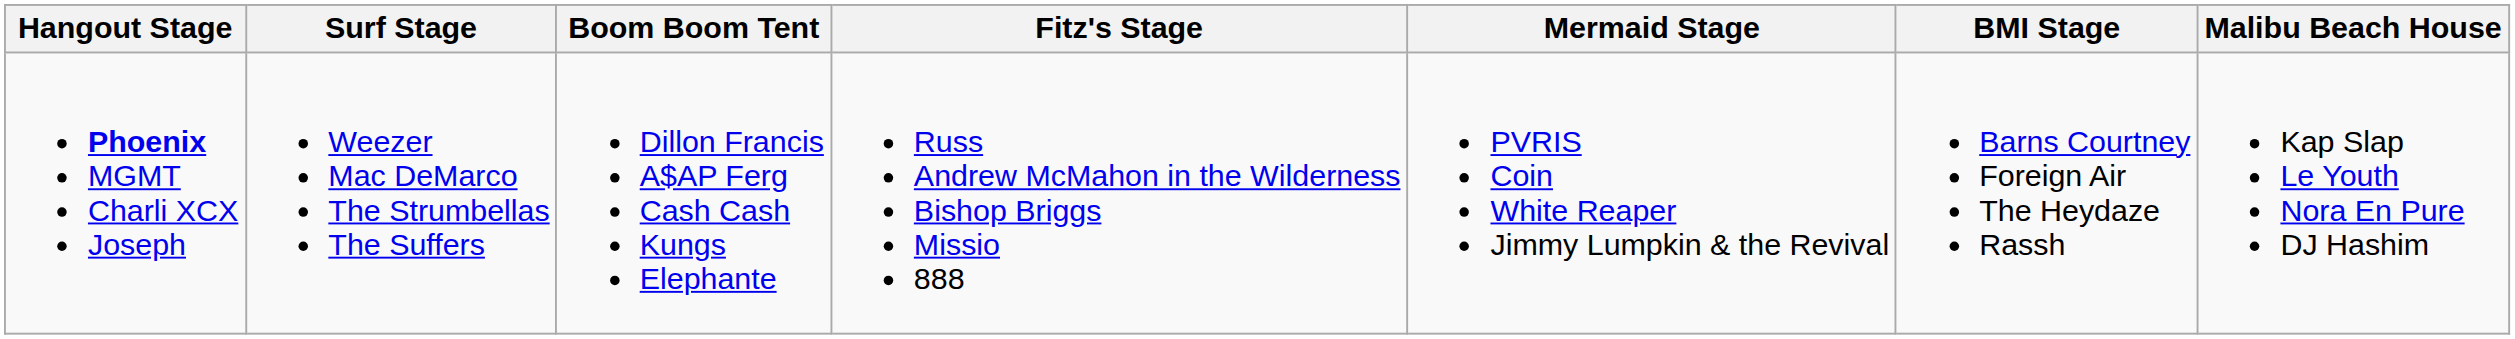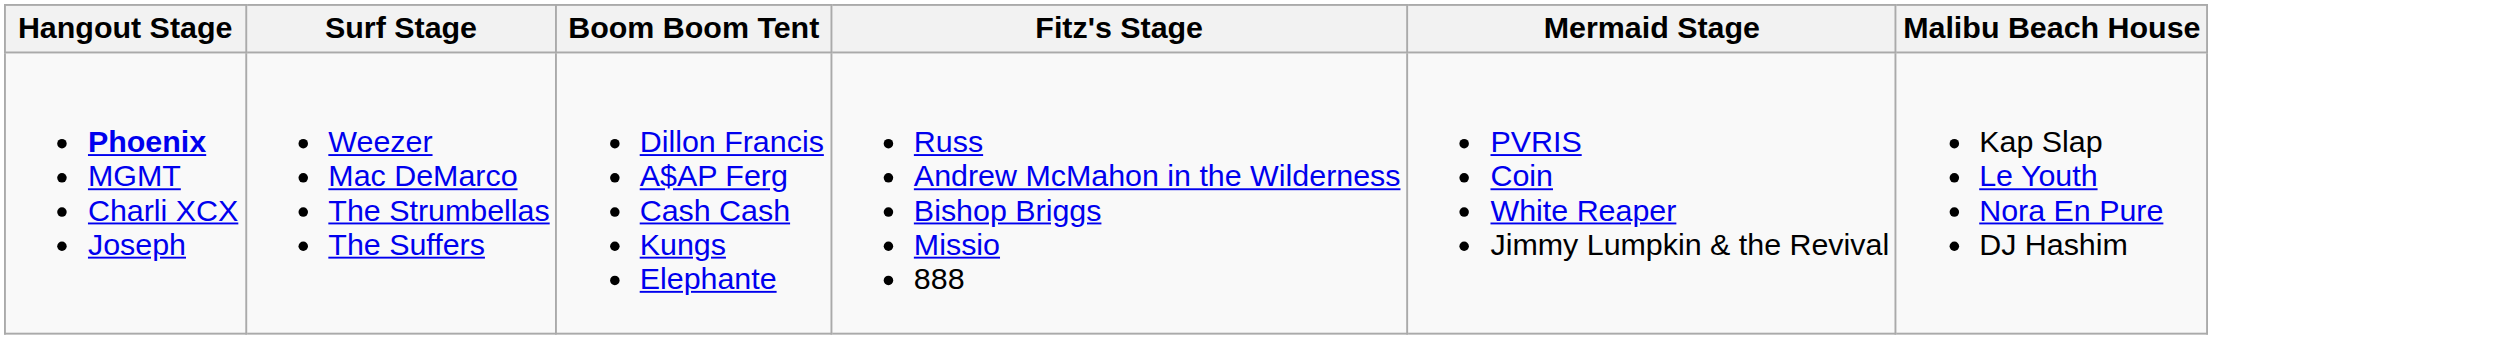- column: BMI Stage | Barns Courtney Foreign Air The Heydaze Rassh
